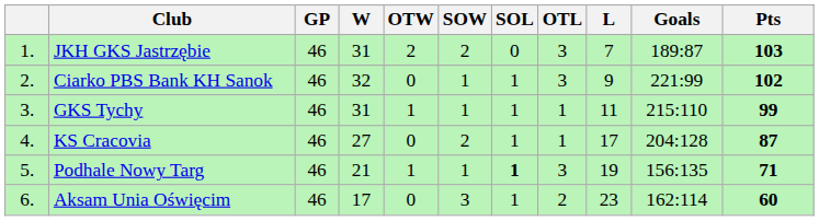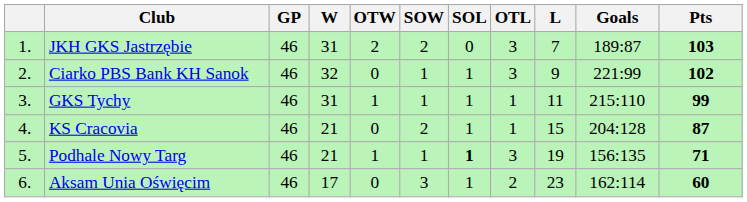KS Cracovia | W: 27 -> 21
KS Cracovia | L: 17 -> 15
